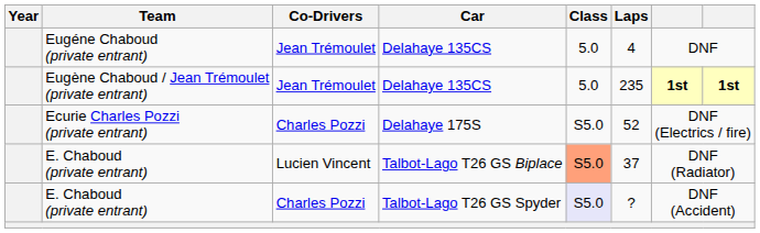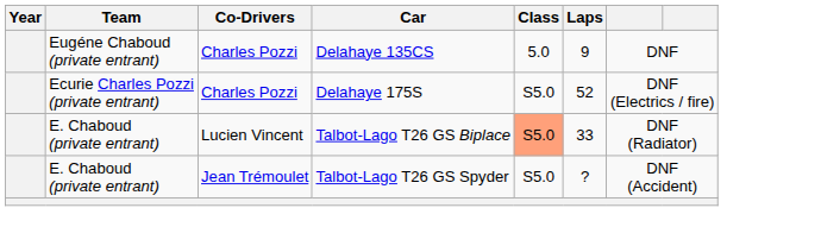Eugéne Chaboud (private entrant) | Co-Drivers: Jean Trémoulet -> Charles Pozzi
Eugéne Chaboud (private entrant) | Laps: 4 -> 9
- row: Eugène Chaboud / Jean Trémoulet (private entrant) | Jean Trémoulet | Delahaye 135CS | 5.0 | 235 | 1st | 1st
E. Chaboud (private entrant) / Talbot-Lago T26 GS Biplace | Laps: 37 -> 33
E. Chaboud (private entrant) / Talbot-Lago T26 GS Spyder | Co-Drivers: Charles Pozzi -> Jean Trémoulet
E. Chaboud (private entrant) / Talbot-Lago T26 GS Spyder | Class: lavender background -> no background
